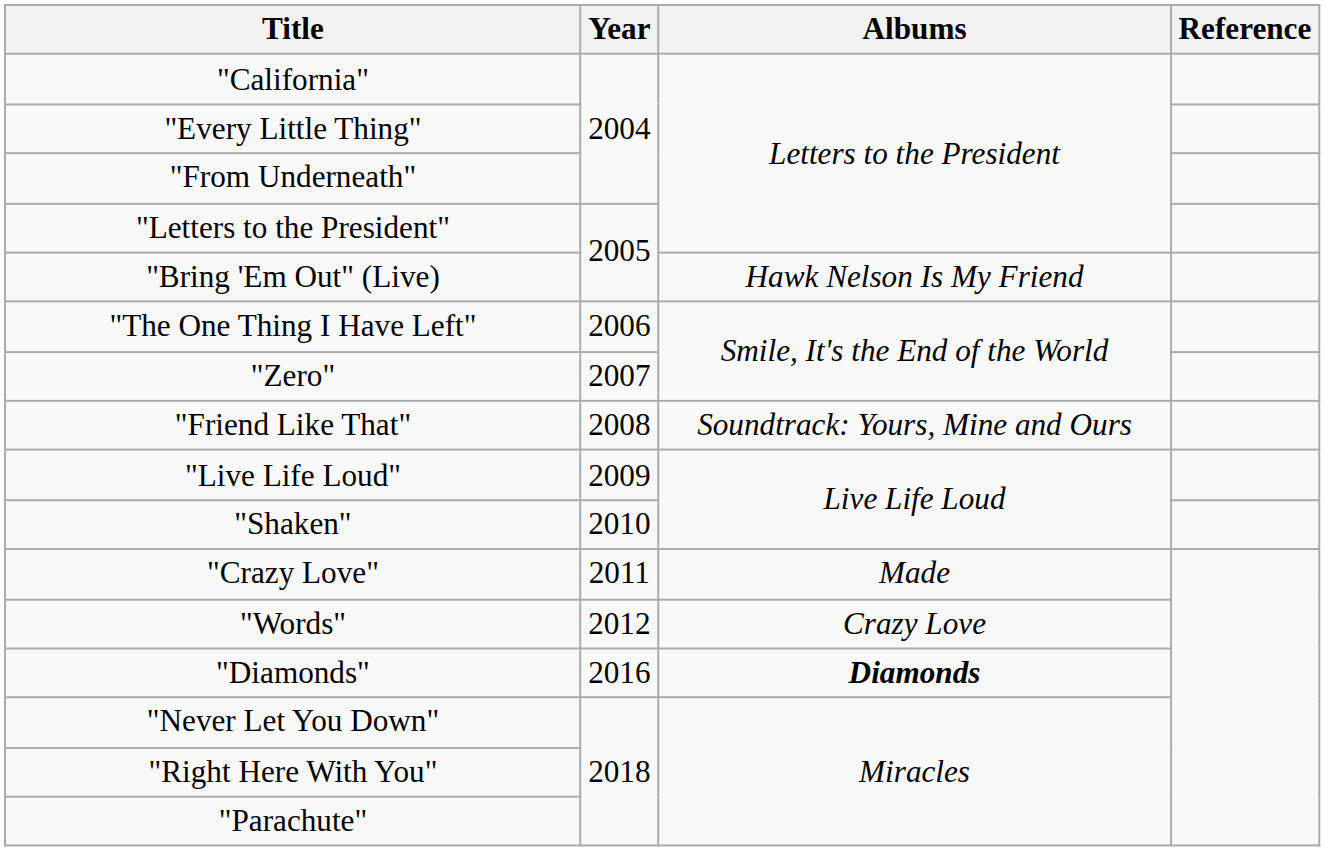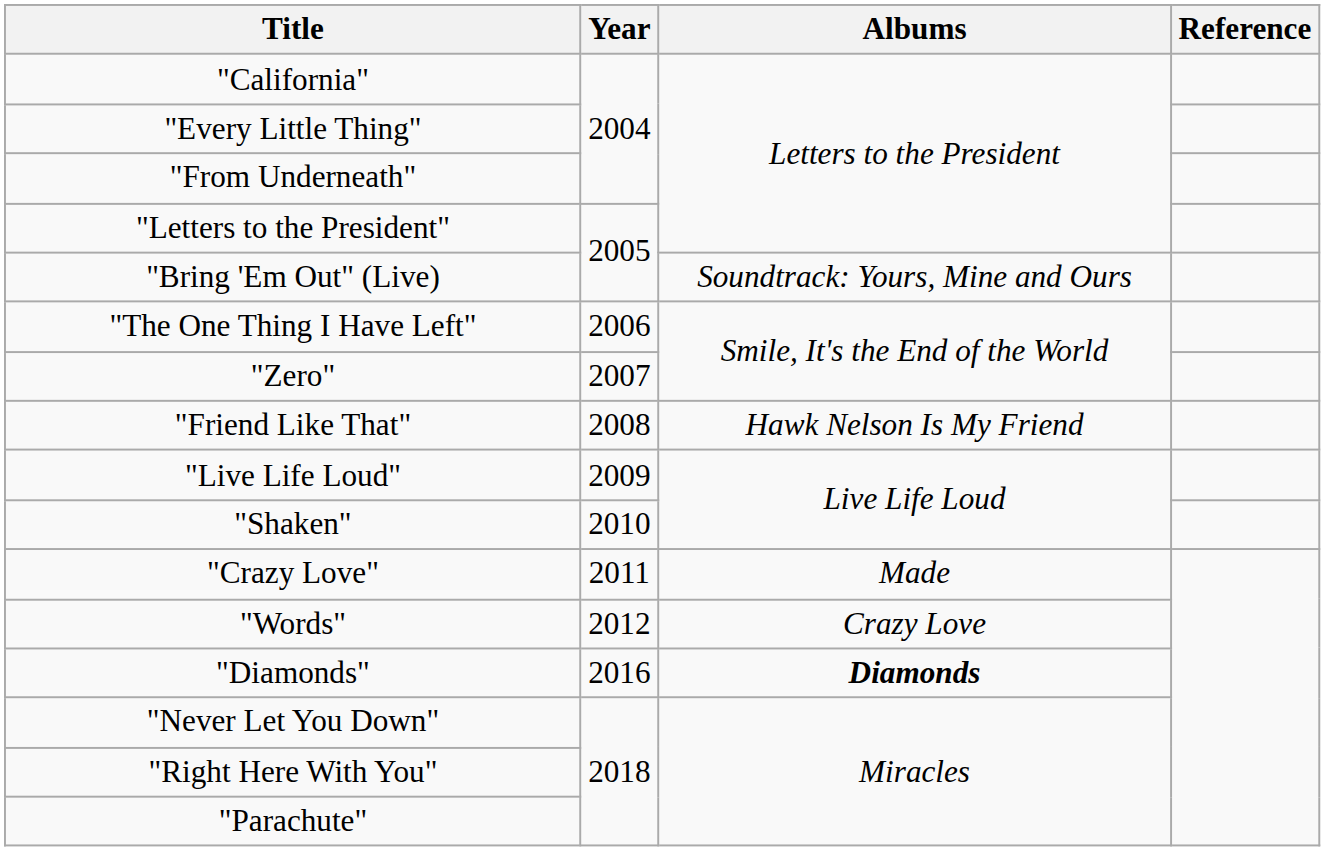"Bring 'Em Out" (Live) | Albums: Hawk Nelson Is My Friend -> Soundtrack: Yours, Mine and Ours
"Friend Like That" | Albums: Soundtrack: Yours, Mine and Ours -> Hawk Nelson Is My Friend
